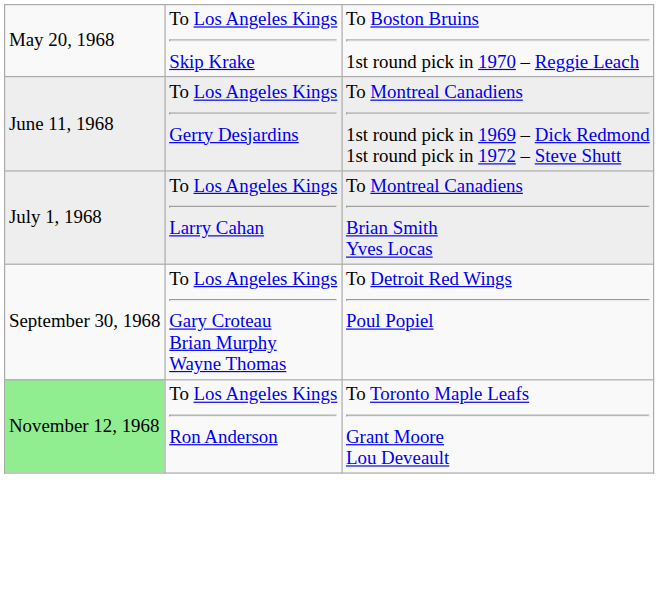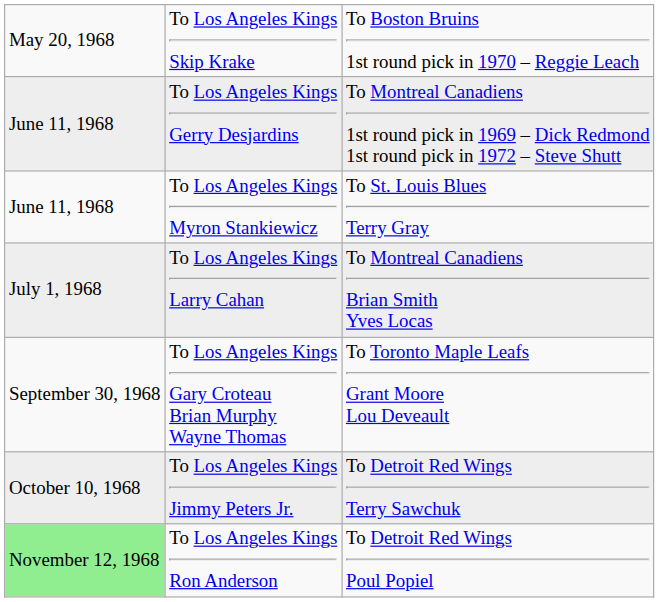+ row: June 11, 1968 | To Los Angeles Kings Myron Stankiewicz | To St. Louis Blues Terry Gray
To Los Angeles Kings Gary Croteau Brian Murphy Wayne Thomas | column 3: To Detroit Red Wings Poul Popiel -> To Toronto Maple Leafs Grant Moore Lou Deveault
+ row: October 10, 1968 | To Los Angeles Kings Jimmy Peters Jr. | To Detroit Red Wings Terry Sawchuk
To Los Angeles Kings Ron Anderson | column 3: To Toronto Maple Leafs Grant Moore Lou Deveault -> To Detroit Red Wings Poul Popiel
